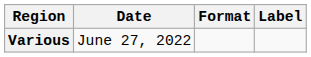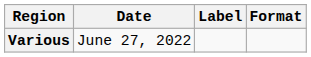columns swapped: Format <-> Label
